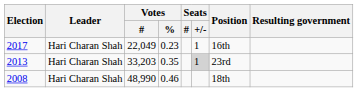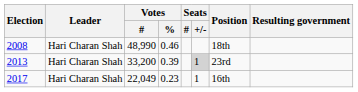rows swapped: 2008 <-> 2017
2013 | Votes / #: 33,203 -> 33,200
2013 | Votes / %: 0.35 -> 0.39
